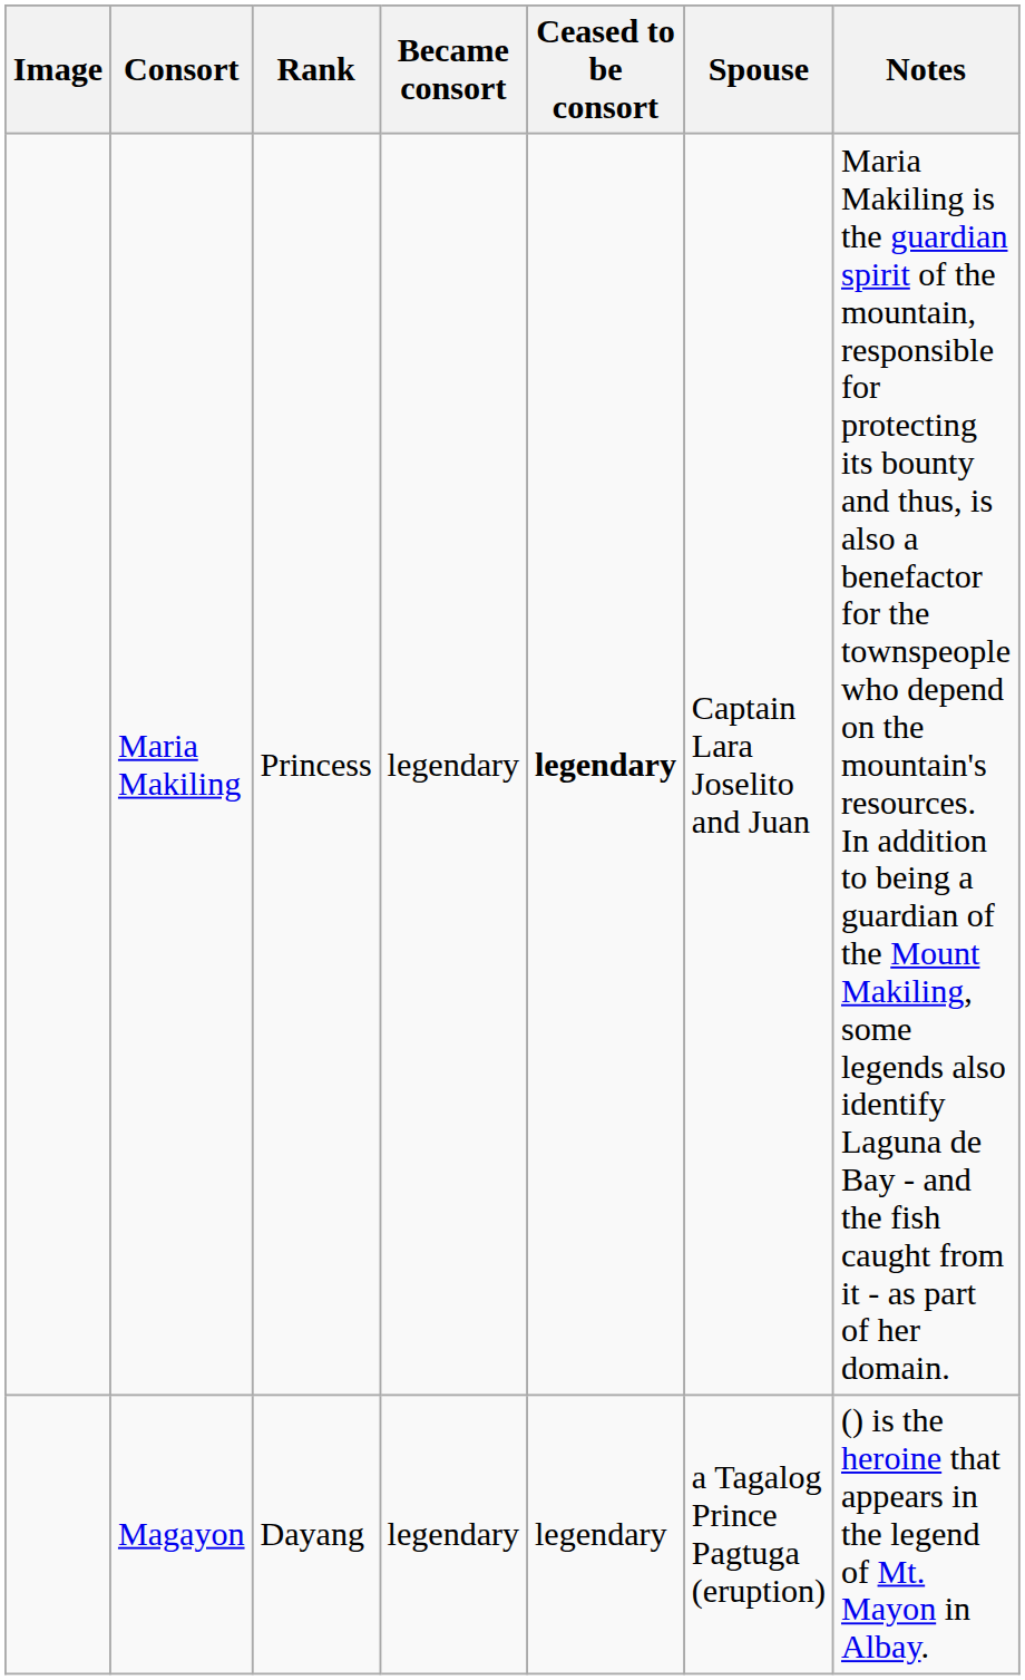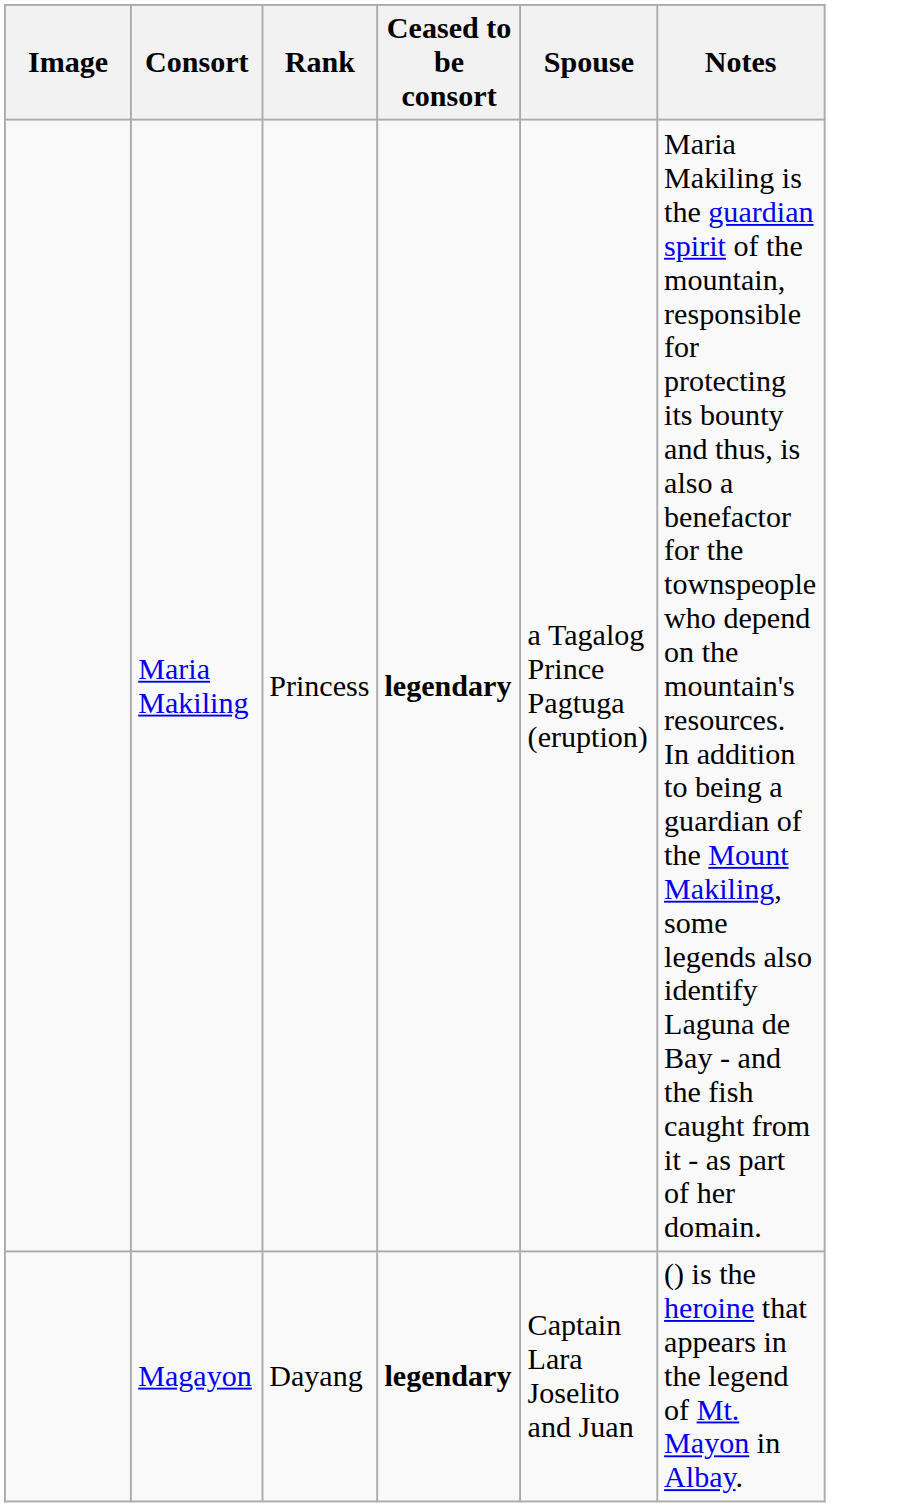- column: Became consort | legendary | legendary
Maria Makiling | Spouse: Captain Lara Joselito and Juan -> a Tagalog Prince Pagtuga (eruption)
Magayon | Ceased to be consort: normal -> bold
Magayon | Spouse: a Tagalog Prince Pagtuga (eruption) -> Captain Lara Joselito and Juan
